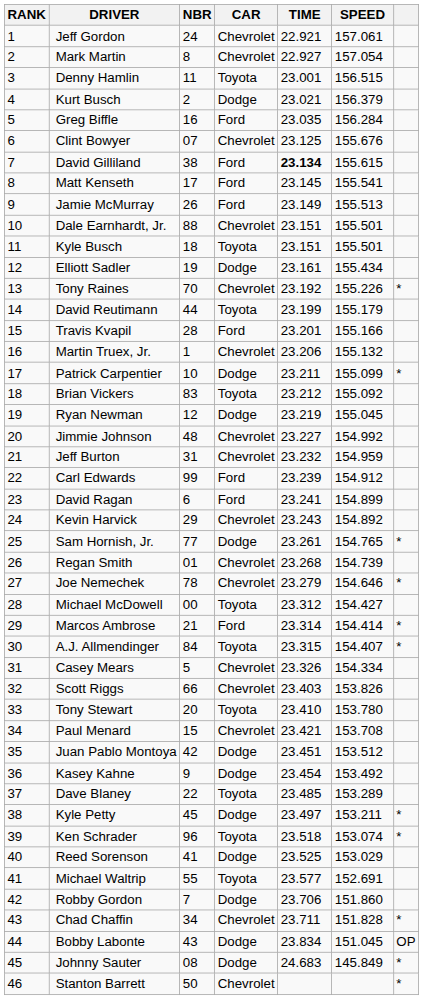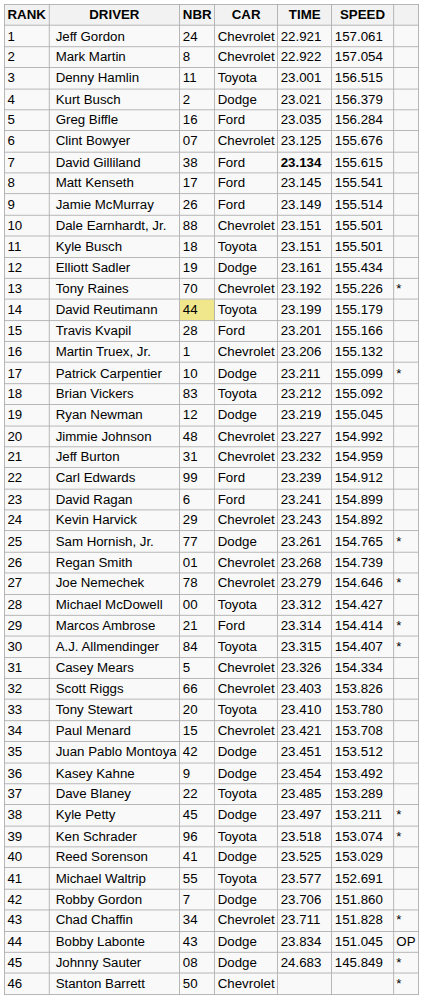Mark Martin | TIME: 22.927 -> 22.922
Jamie McMurray | SPEED: 155.513 -> 155.514
David Reutimann | NBR: no background -> khaki background
